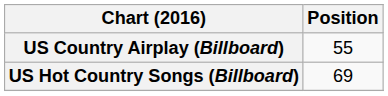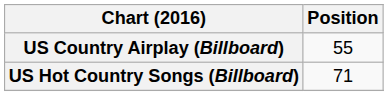US Hot Country Songs (Billboard) | Position: 69 -> 71
